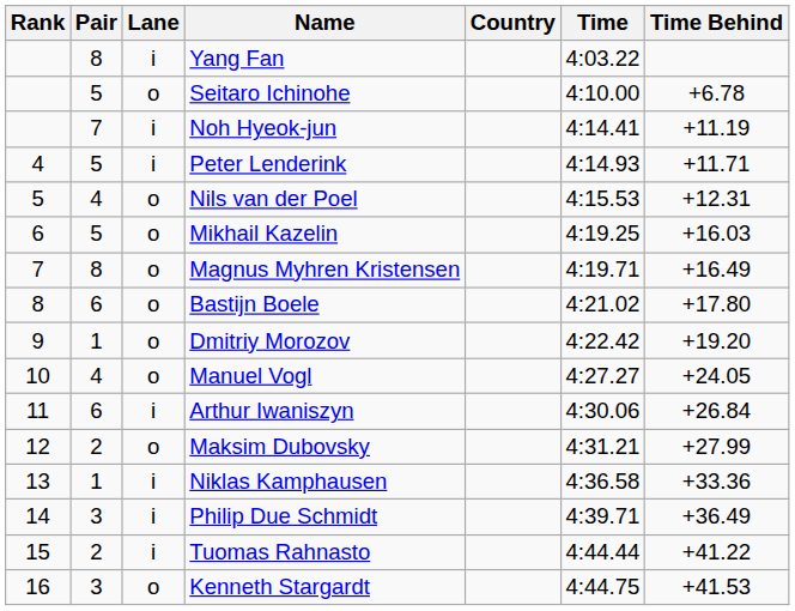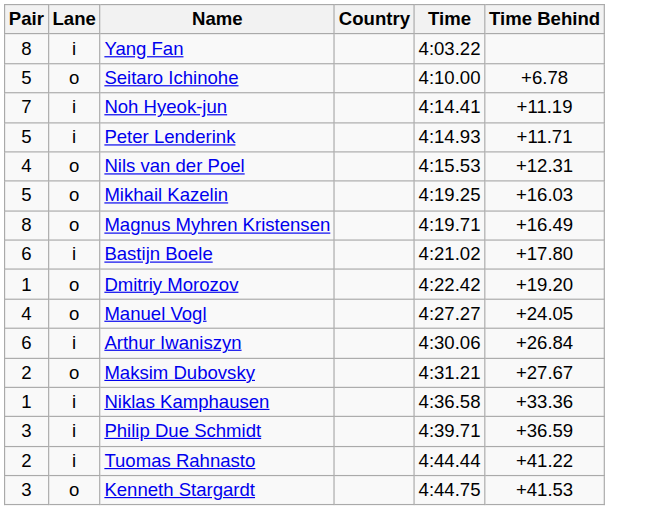- column: Rank | 4 | 5 | 6 | 7 | 8 | 9 | 10 | 11 | 12 | 13 | 14 | 15 | 16
Bastijn Boele | Lane: o -> i
Maksim Dubovsky | Time Behind: +27.99 -> +27.67
Philip Due Schmidt | Time Behind: +36.49 -> +36.59
